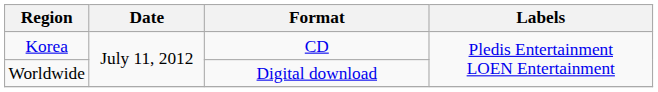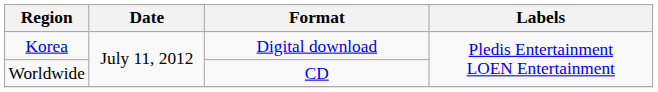Korea | Format: CD -> Digital download
Worldwide | Format: Digital download -> CD
